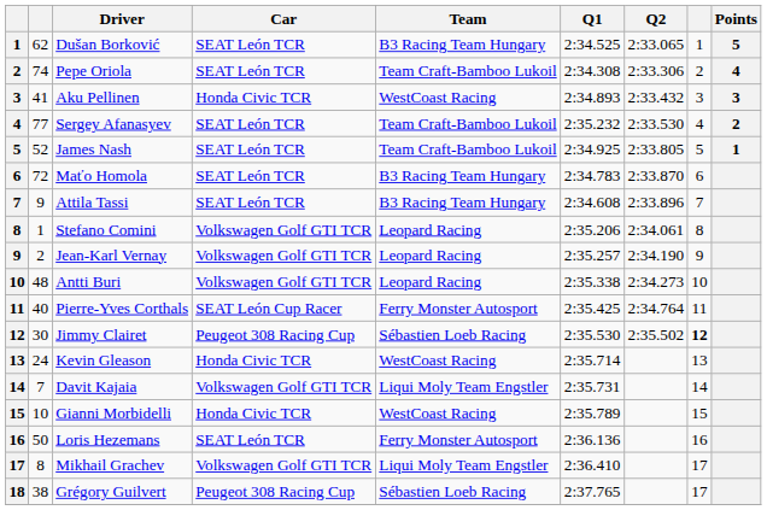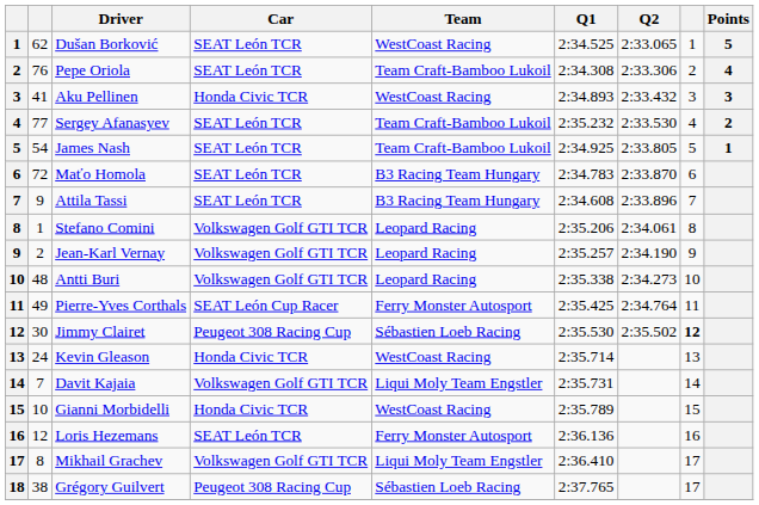Dušan Borković | Team: B3 Racing Team Hungary -> WestCoast Racing
Pepe Oriola | column 2: 74 -> 76
James Nash | column 2: 52 -> 54
Pierre-Yves Corthals | column 2: 40 -> 49
Loris Hezemans | column 2: 50 -> 12
